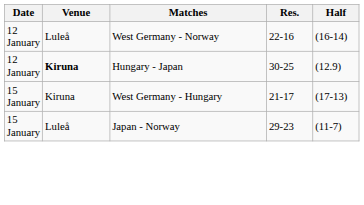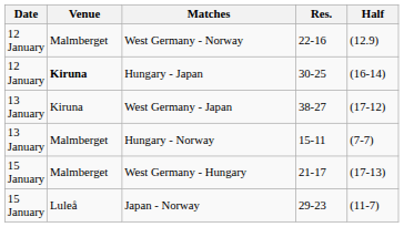West Germany - Norway | Venue: Luleå -> Malmberget
West Germany - Norway | Half: (16-14) -> (12.9)
Hungary - Japan | Half: (12.9) -> (16-14)
+ row: 13 January | Kiruna | West Germany - Japan | 38-27 | (17-12)
+ row: 13 January | Malmberget | Hungary - Norway | 15-11 | (7-7)
West Germany - Hungary | Venue: Kiruna -> Malmberget
